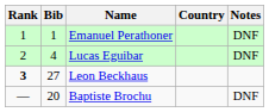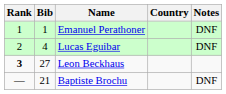Baptiste Brochu | Bib: 20 -> 21
